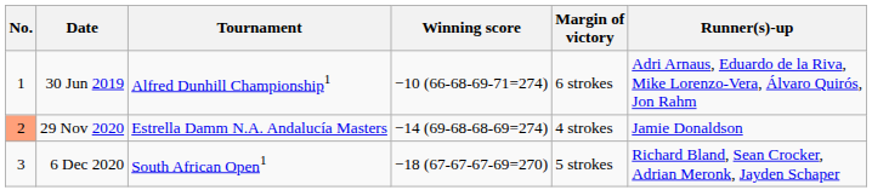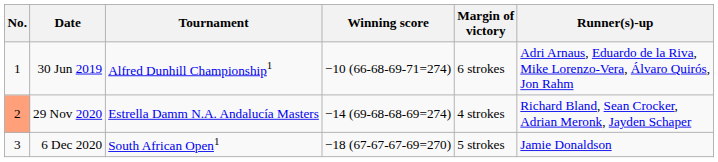29 Nov 2020 | Runner(s)-up: Jamie Donaldson -> Richard Bland, Sean Crocker, Adrian Meronk, Jayden Schaper
6 Dec 2020 | Runner(s)-up: Richard Bland, Sean Crocker, Adrian Meronk, Jayden Schaper -> Jamie Donaldson
